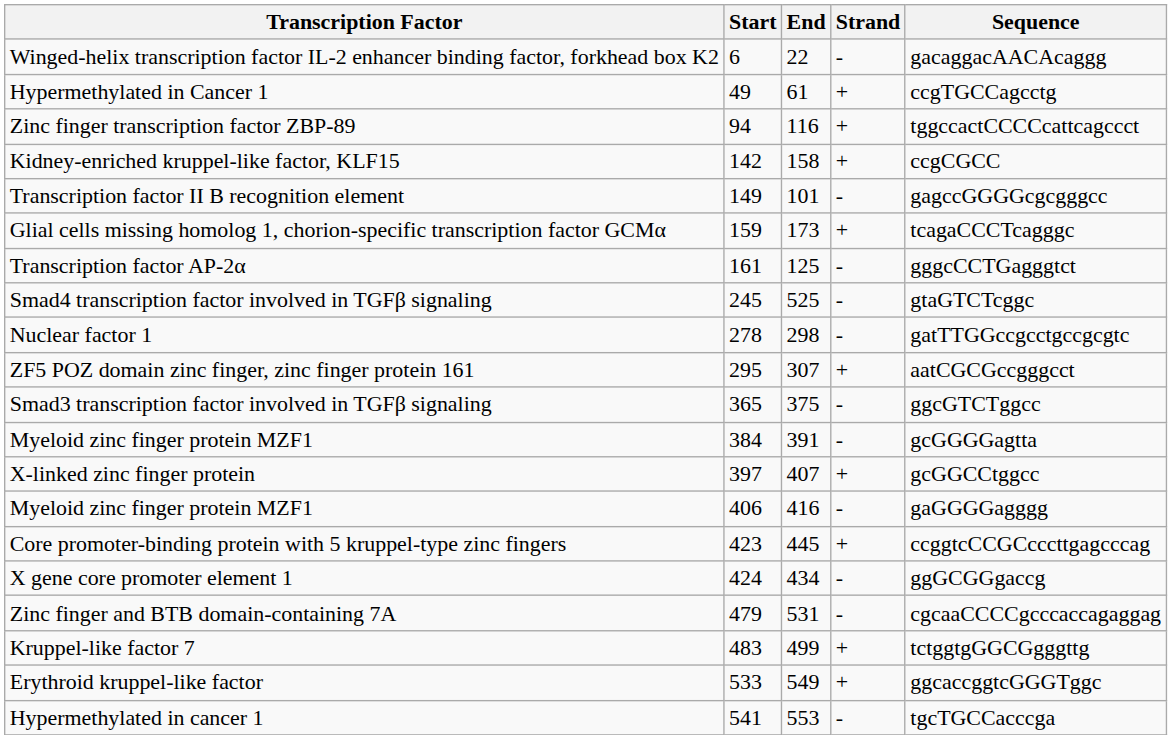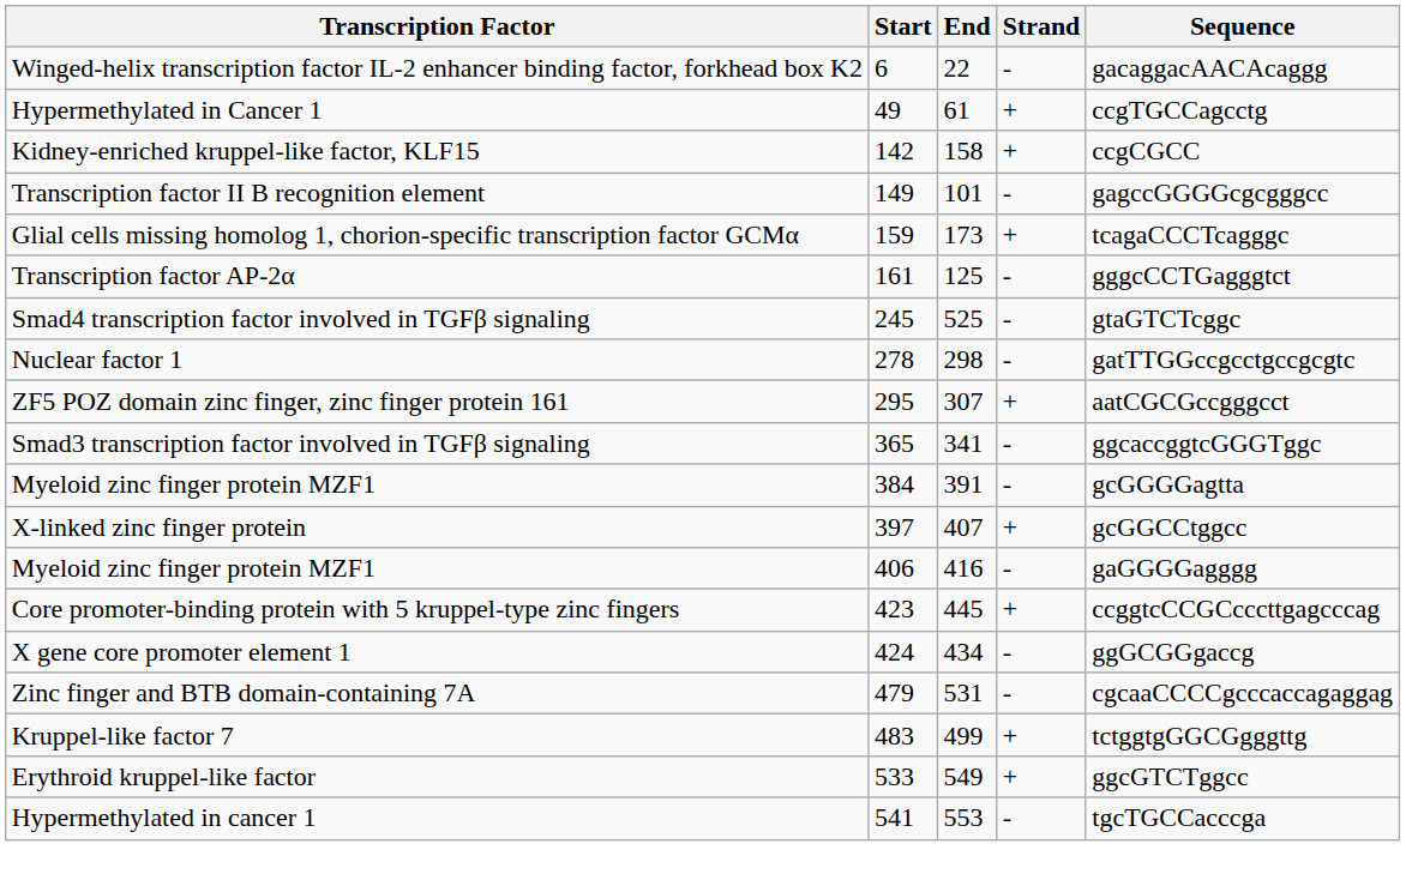- row: Zinc finger transcription factor ZBP-89 | 94 | 116 | + | tggccactCCCCcattcagccct
Smad3 transcription factor involved in TGFβ signaling | End: 375 -> 341
Smad3 transcription factor involved in TGFβ signaling | Sequence: ggcGTCTggcc -> ggcaccggtcGGGTggc
Erythroid kruppel-like factor | Sequence: ggcaccggtcGGGTggc -> ggcGTCTggcc
